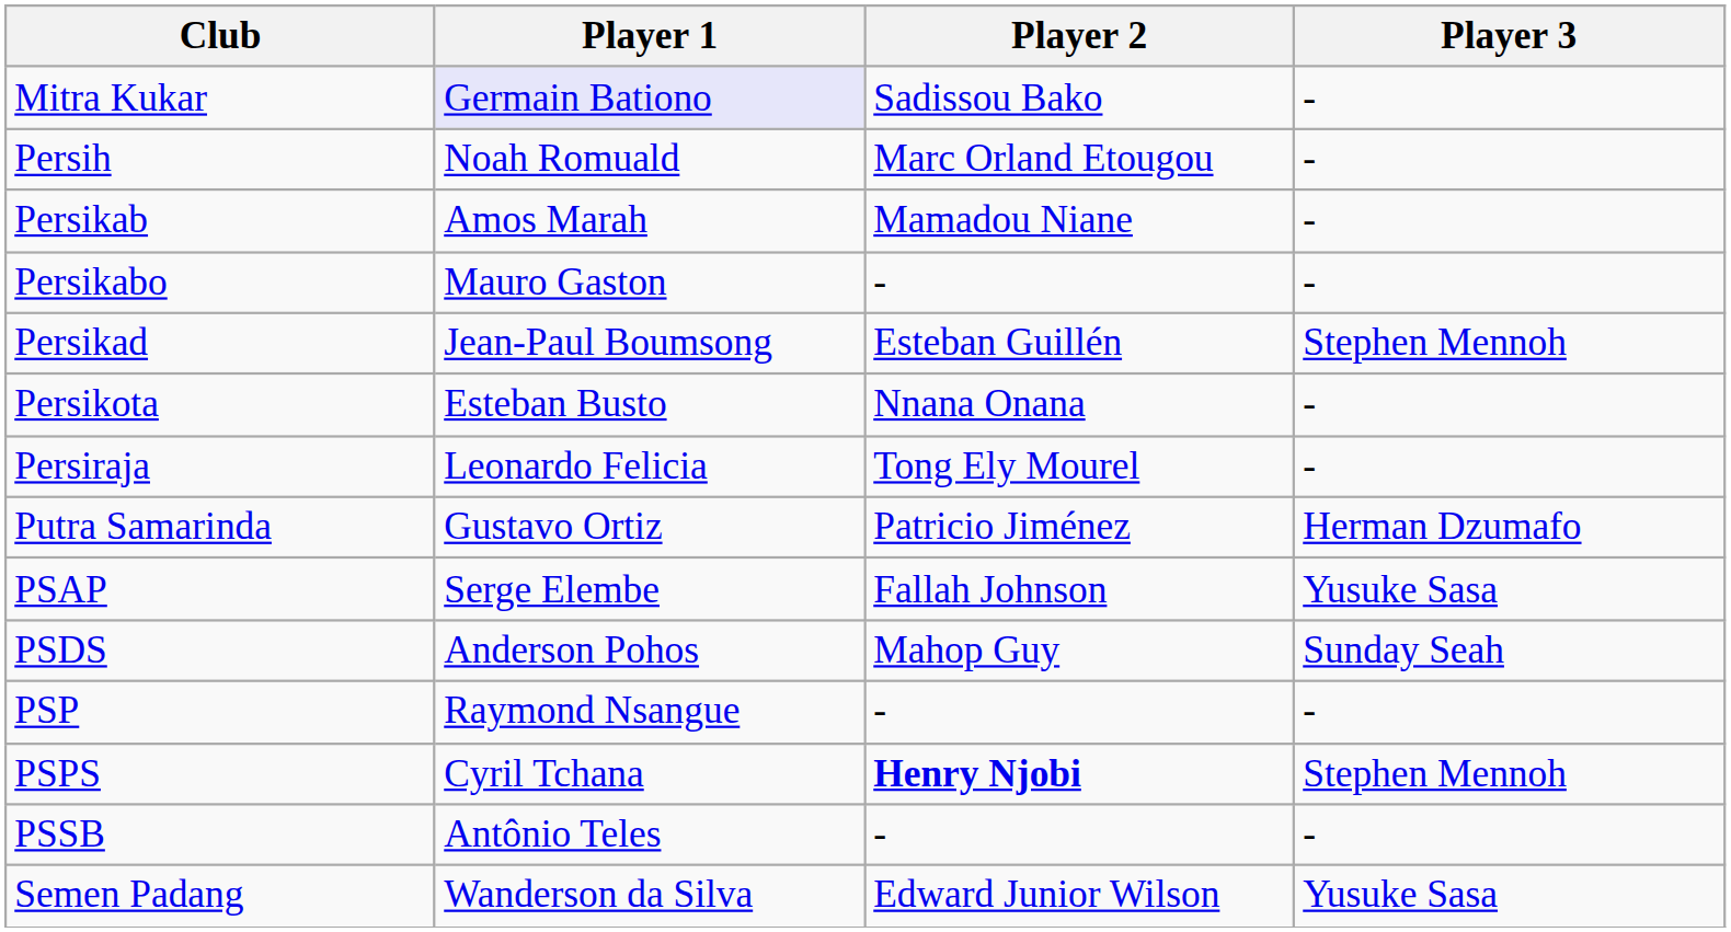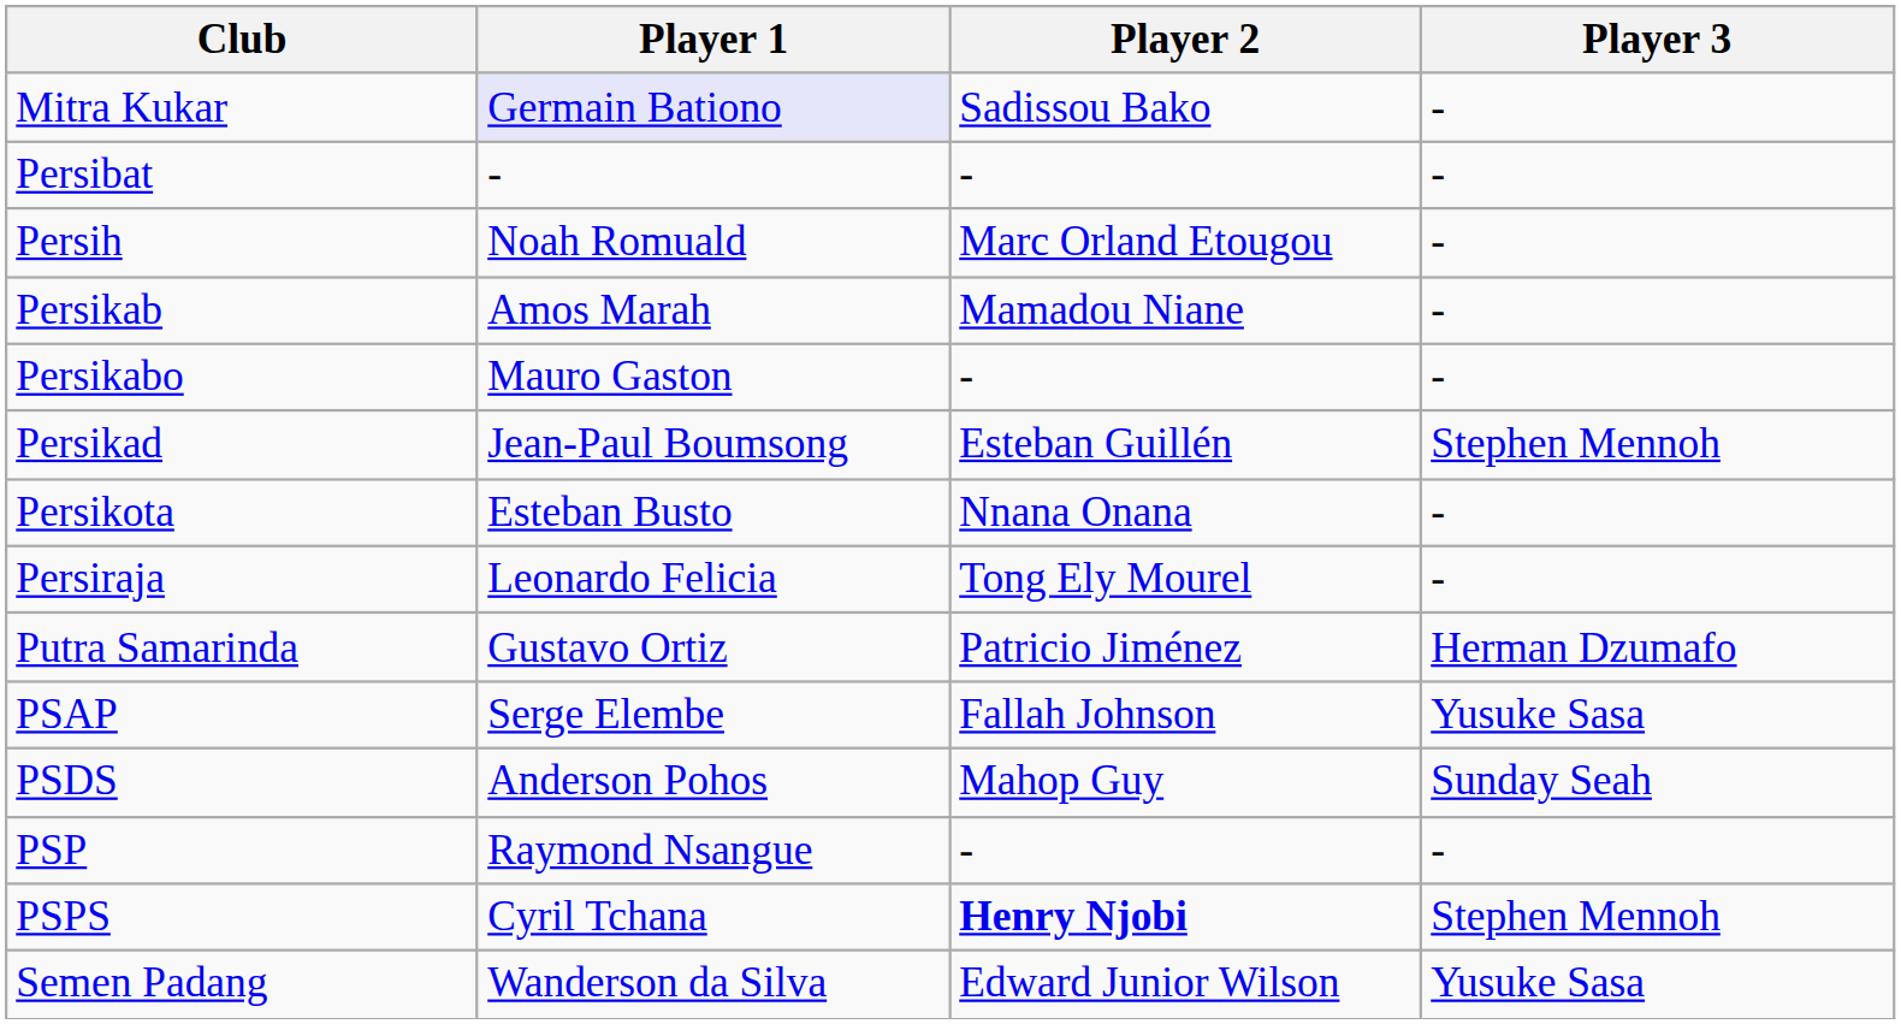+ row: Persibat | - | - | -
- row: PSSB | Antônio Teles | - | -
